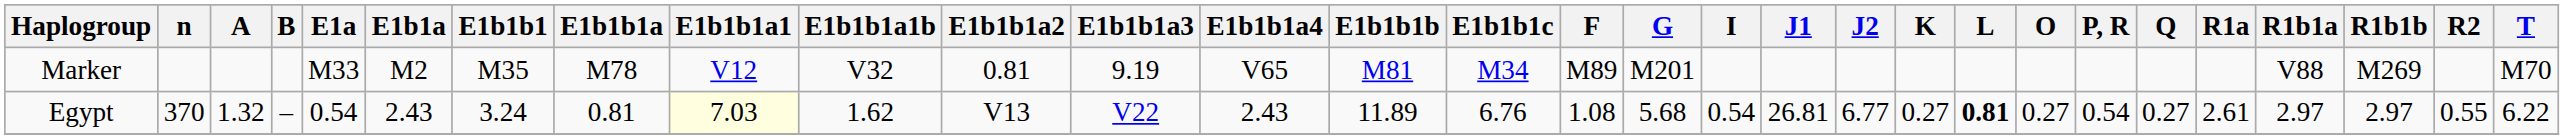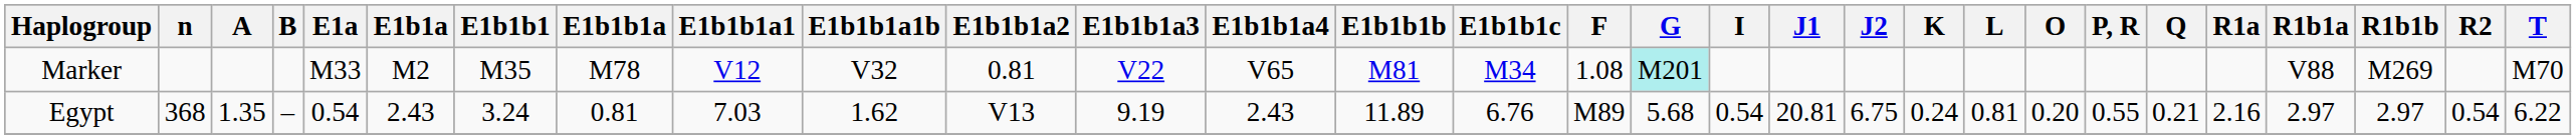Marker | E1b1b1a3: 9.19 -> V22
Marker | F: M89 -> 1.08
Marker | G: no background -> paleturquoise background
Egypt | n: 370 -> 368
Egypt | A: 1.32 -> 1.35
Egypt | E1b1b1a1: lightyellow background -> no background
Egypt | E1b1b1a3: V22 -> 9.19
Egypt | F: 1.08 -> M89
Egypt | J1: 26.81 -> 20.81
Egypt | J2: 6.77 -> 6.75
Egypt | K: 0.27 -> 0.24
Egypt | L: bold -> normal
Egypt | O: 0.27 -> 0.20
Egypt | P, R: 0.54 -> 0.55
Egypt | Q: 0.27 -> 0.21
Egypt | R1a: 2.61 -> 2.16
Egypt | R2: 0.55 -> 0.54
